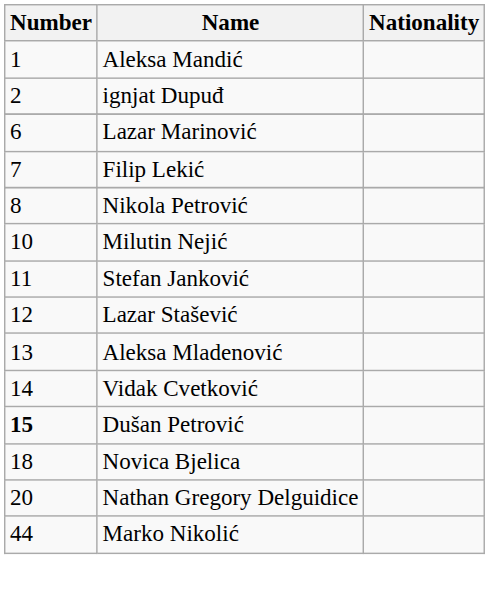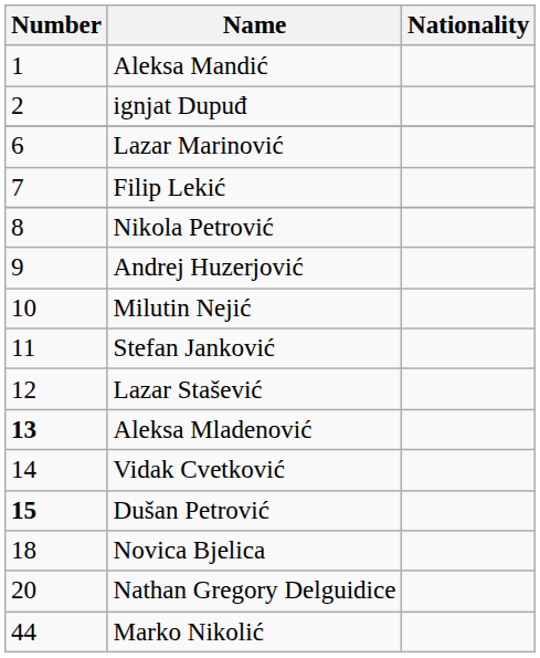+ row: 9 | Andrej Huzerjović
Aleksa Mladenović | Number: normal -> bold
